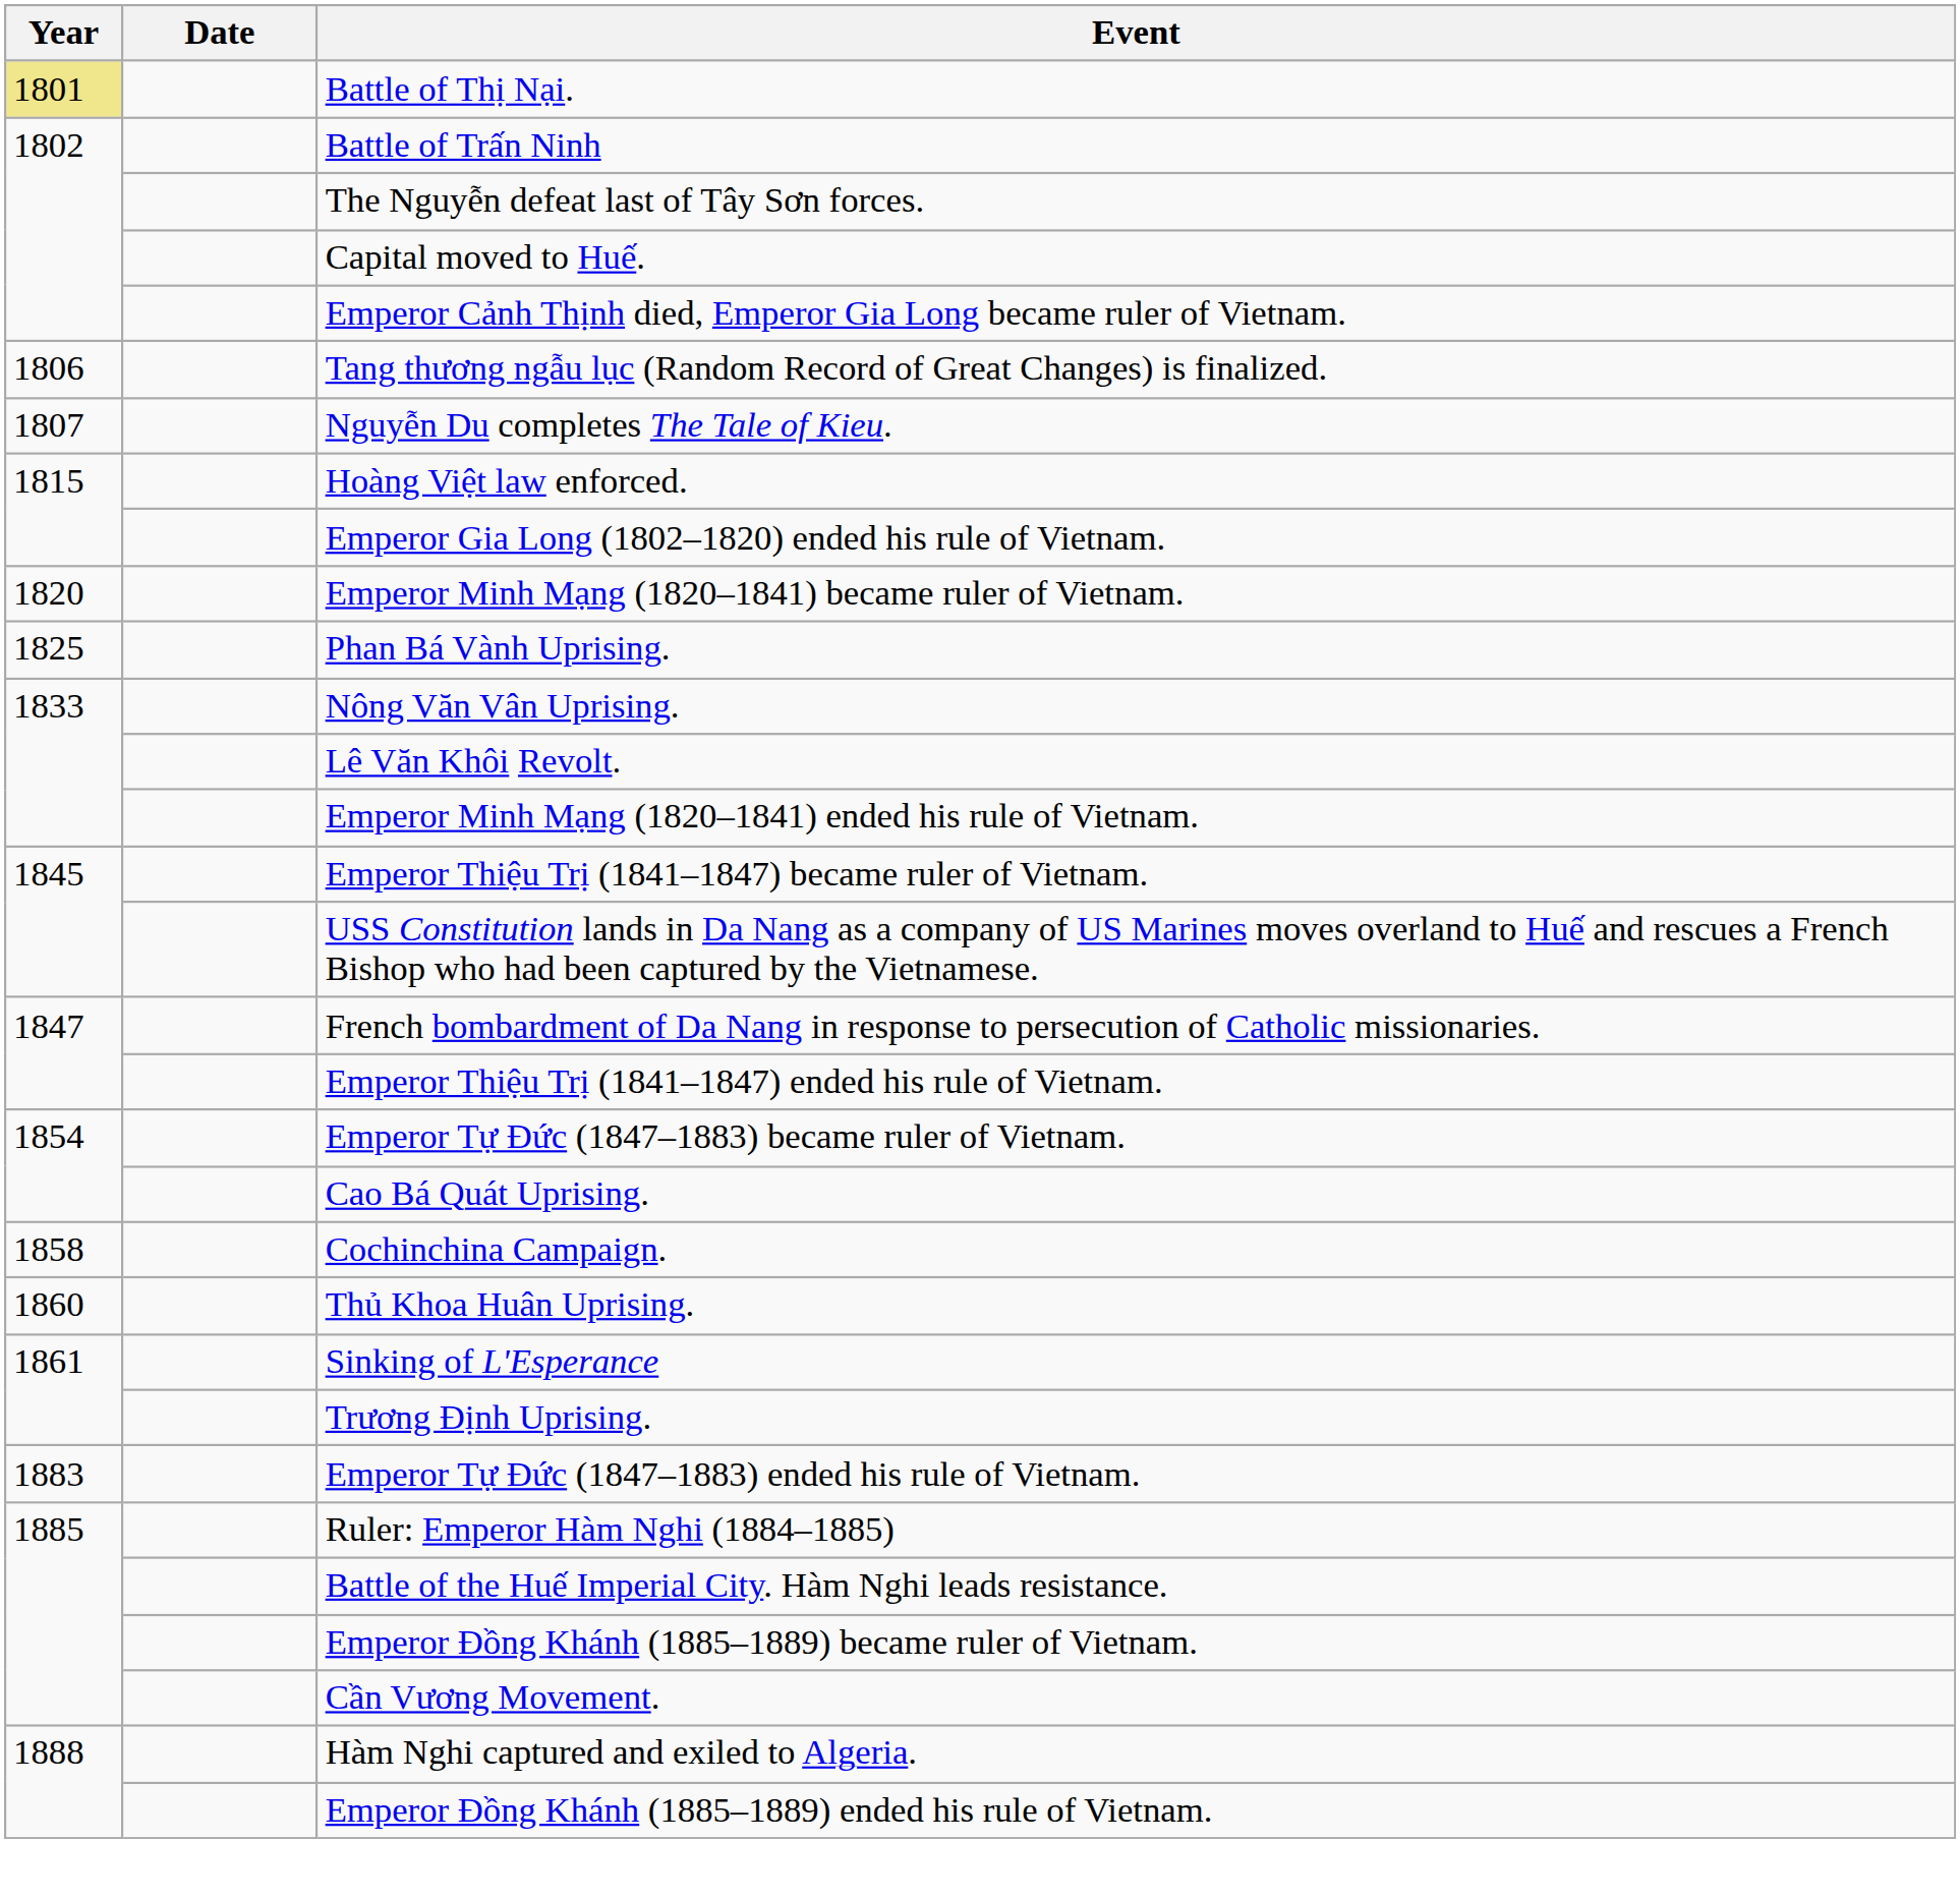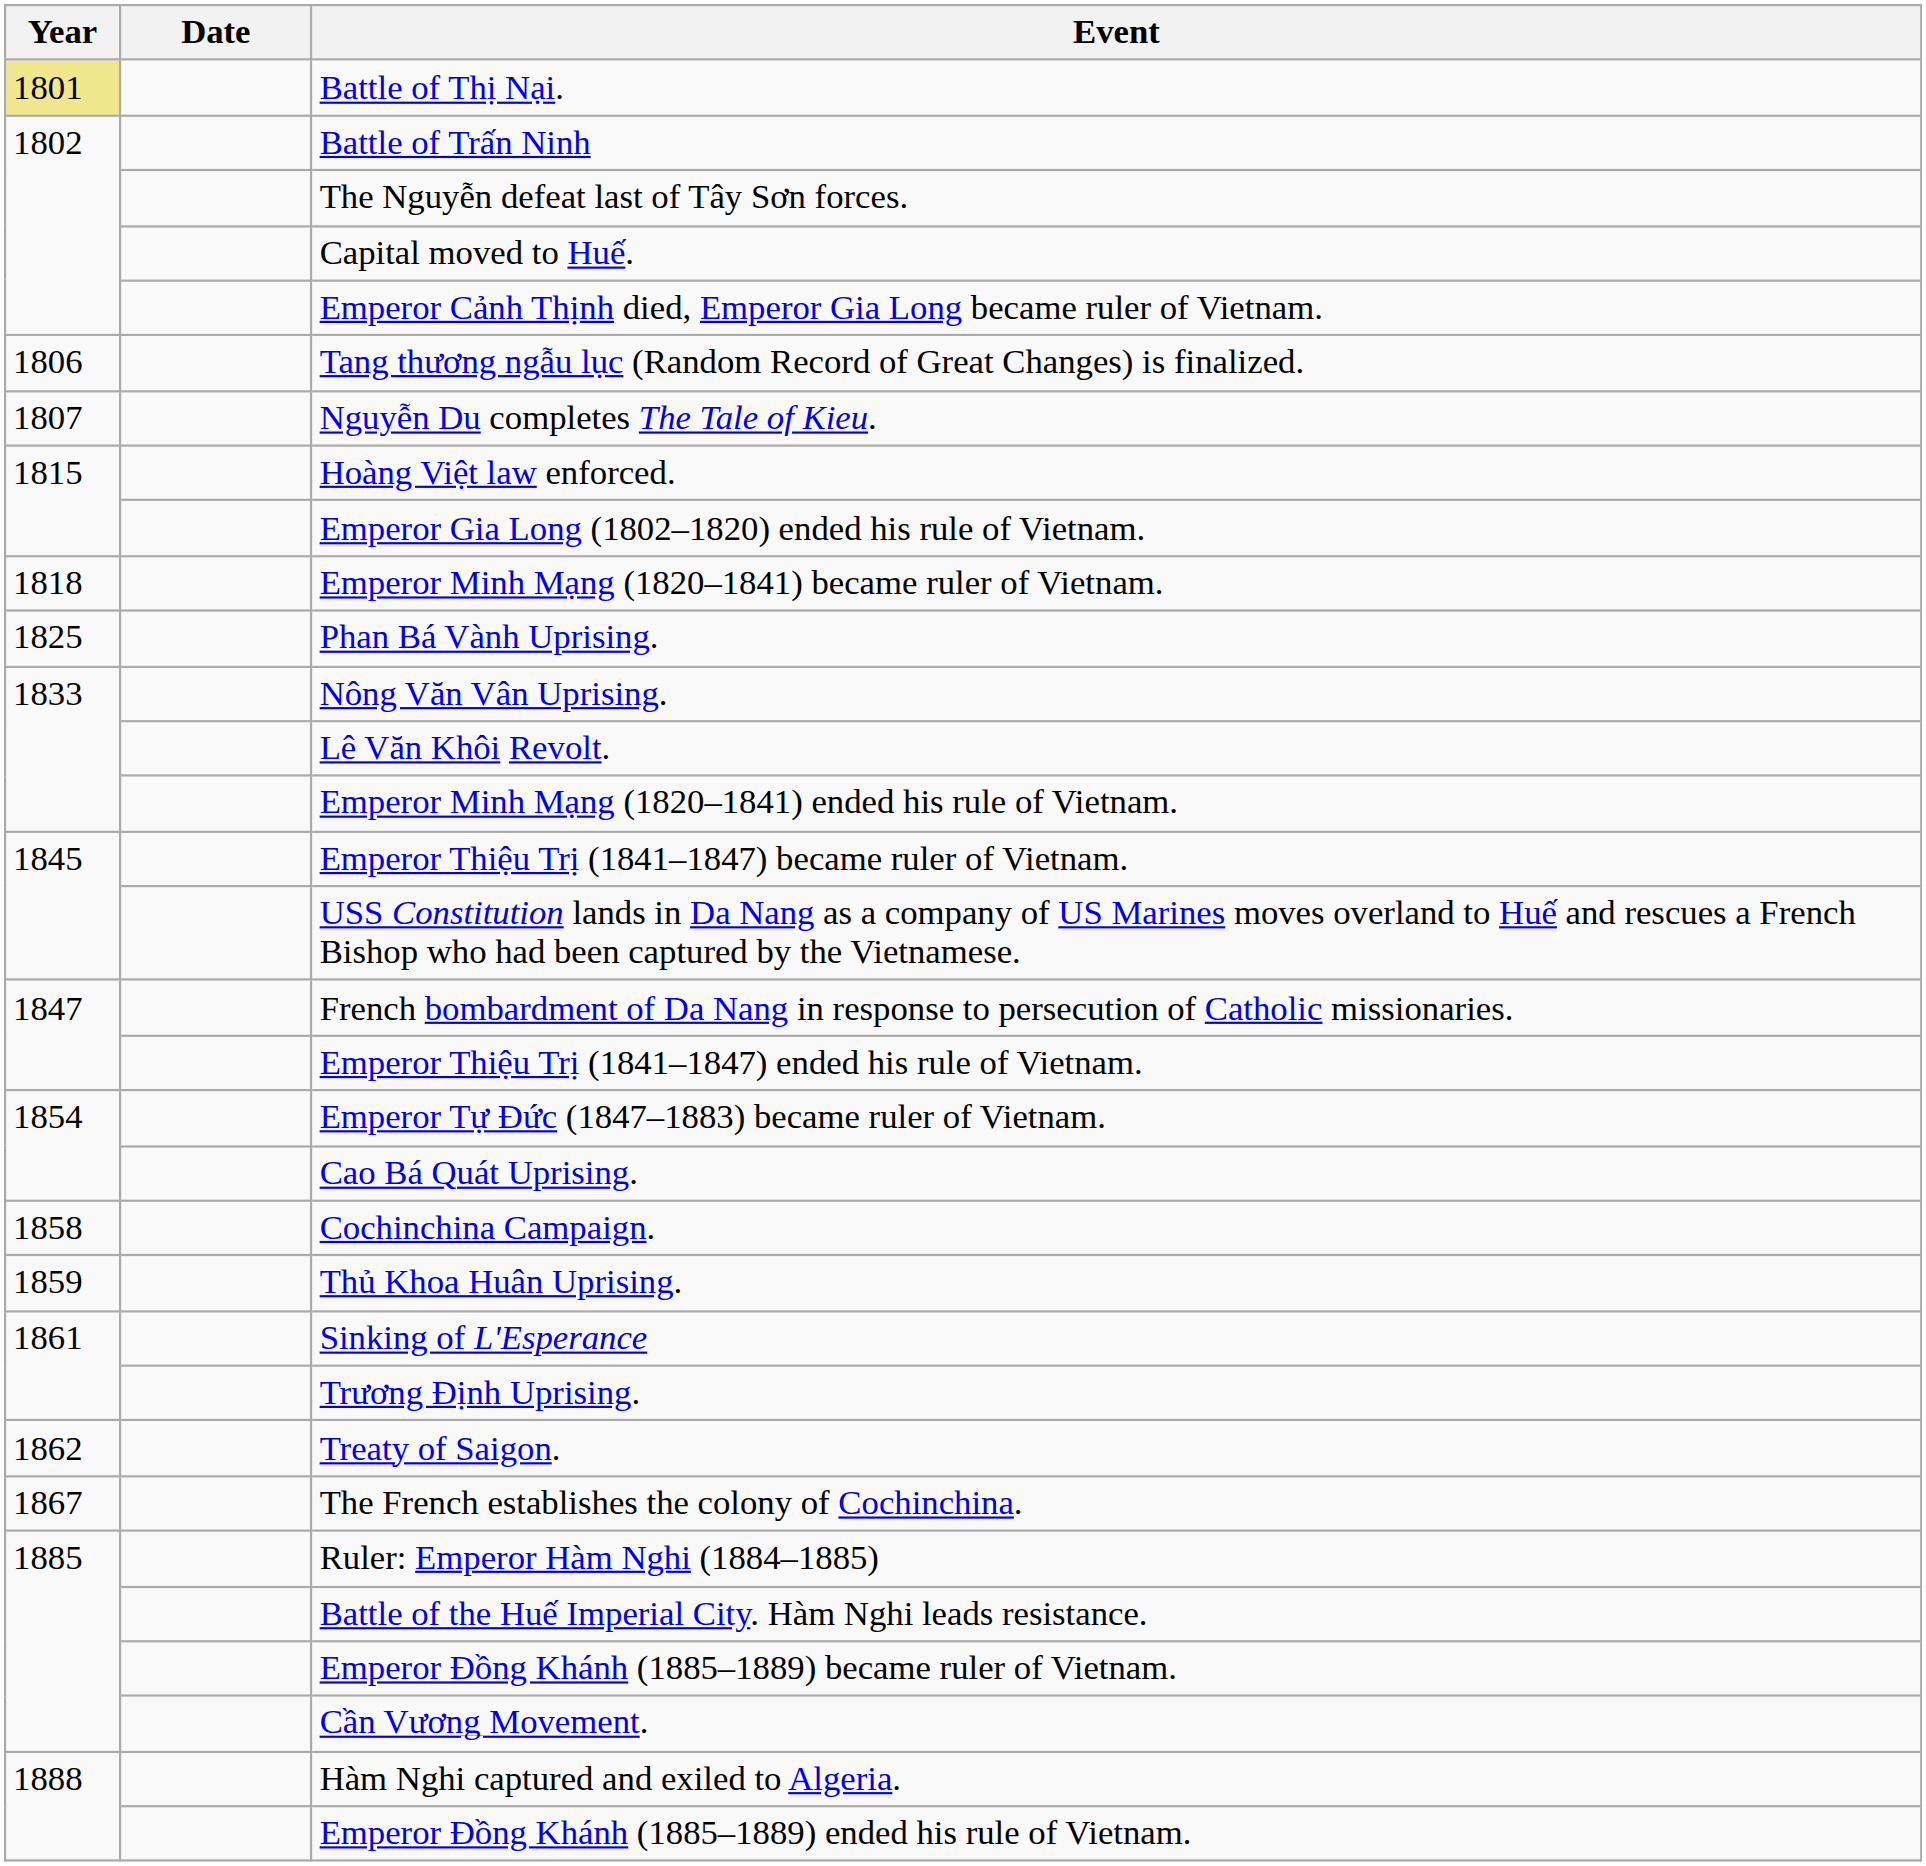Emperor Minh Mạng (1820–1841) became ruler of Vietnam. | Year: 1820 -> 1818
Thủ Khoa Huân Uprising. | Year: 1860 -> 1859
+ row: 1862 | Treaty of Saigon.
+ row: 1867 | The French establishes the colony of Cochinchina.
- row: 1883 | Emperor Tự Đức (1847–1883) ended his rule of Vietnam.
